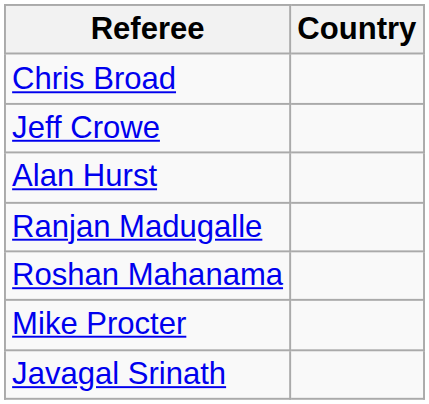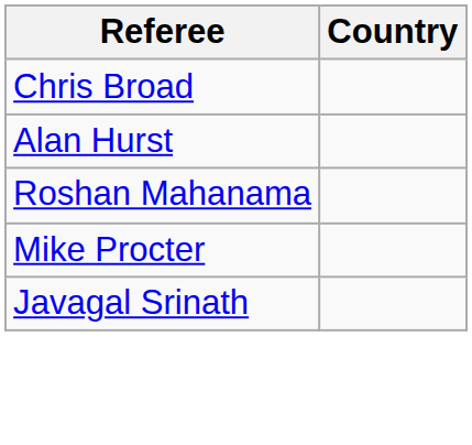- row: Jeff Crowe
- row: Ranjan Madugalle
